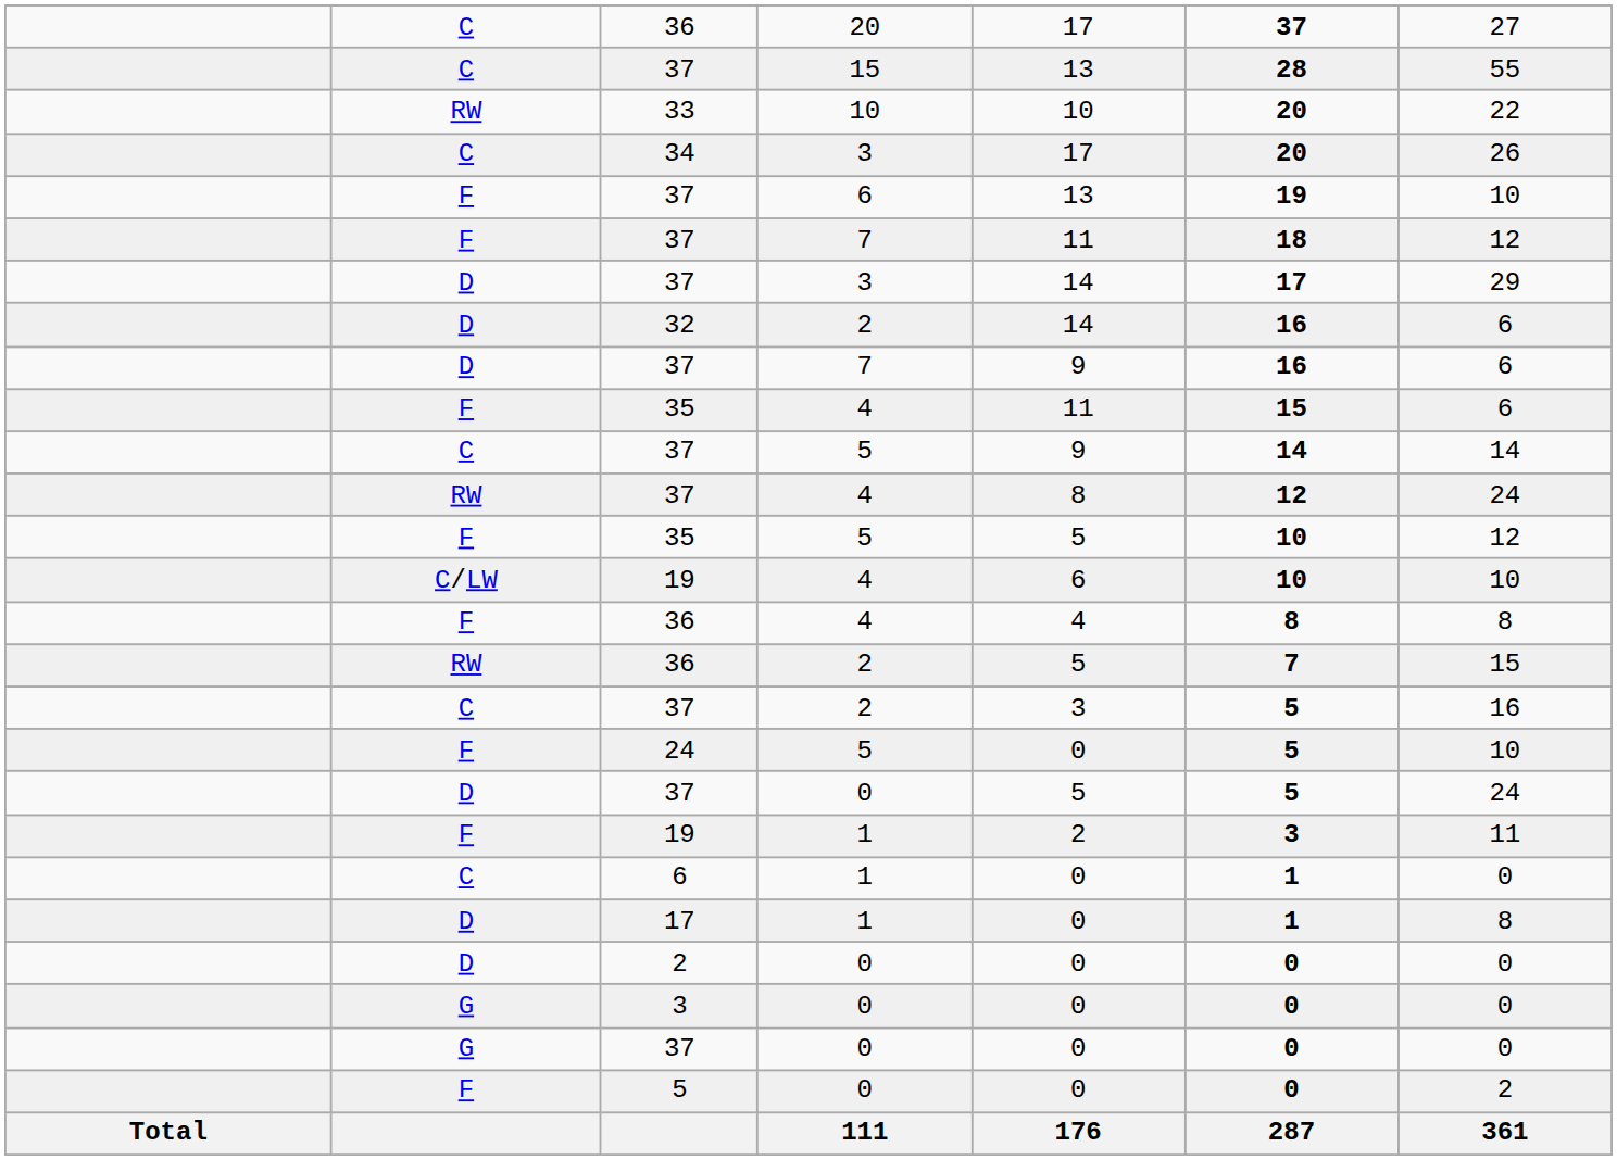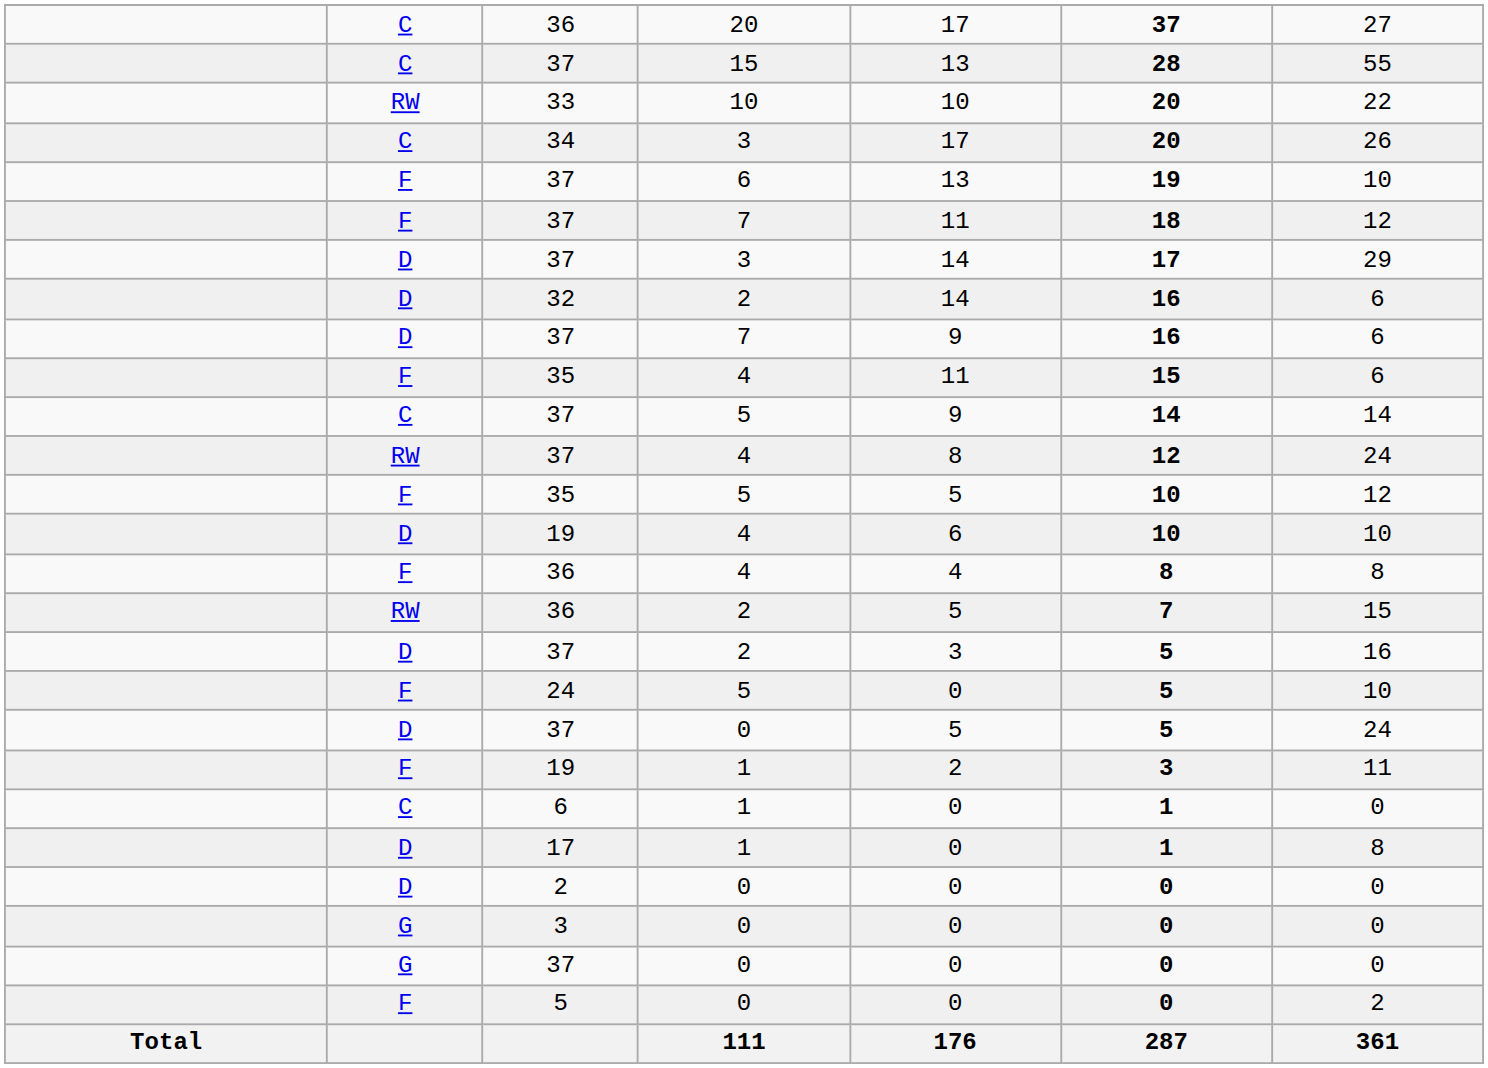19 / 4 | column 2: C/LW -> D
37 / 2 | column 2: C -> D
